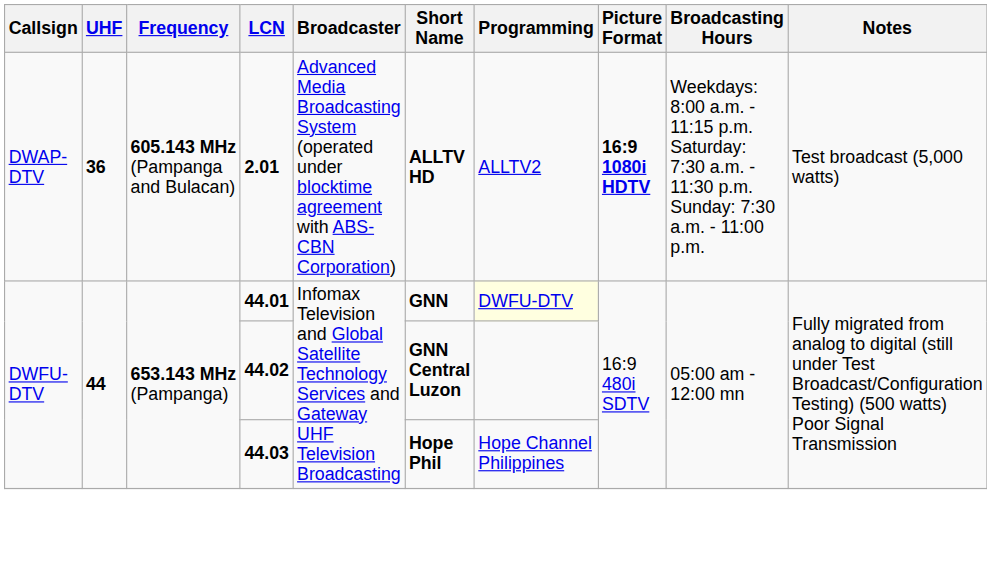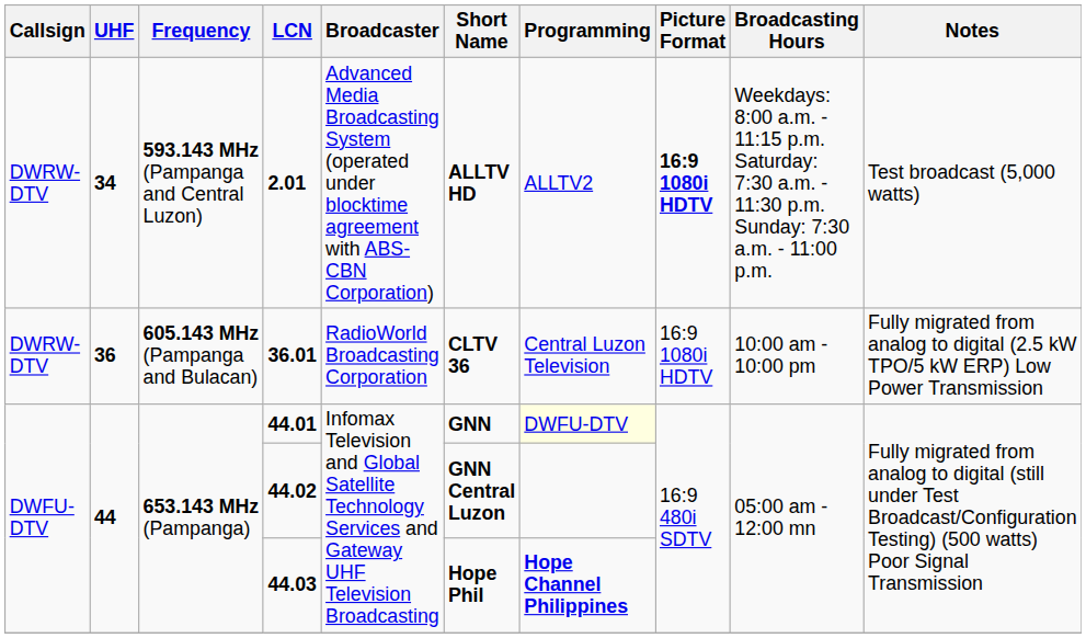2.01 | Callsign: DWAP-DTV -> DWRW-DTV
2.01 | UHF: 36 -> 34
2.01 | Frequency: 605.143 MHz (Pampanga and Bulacan) -> 593.143 MHz (Pampanga and Central Luzon)
+ row: DWRW-DTV | 36 | 605.143 MHz (Pampanga and Bulacan) | 36.01 | RadioWorld Broadcasting Corporation | CLTV 36 | Central Luzon Television | 16:9 1080i HDTV | 10:00 am - 10:00 pm | Fully migrated from analog to digital (2.5 kW TPO/5 kW ERP) Low Power Transmission
44.03 | Programming: normal -> bold
